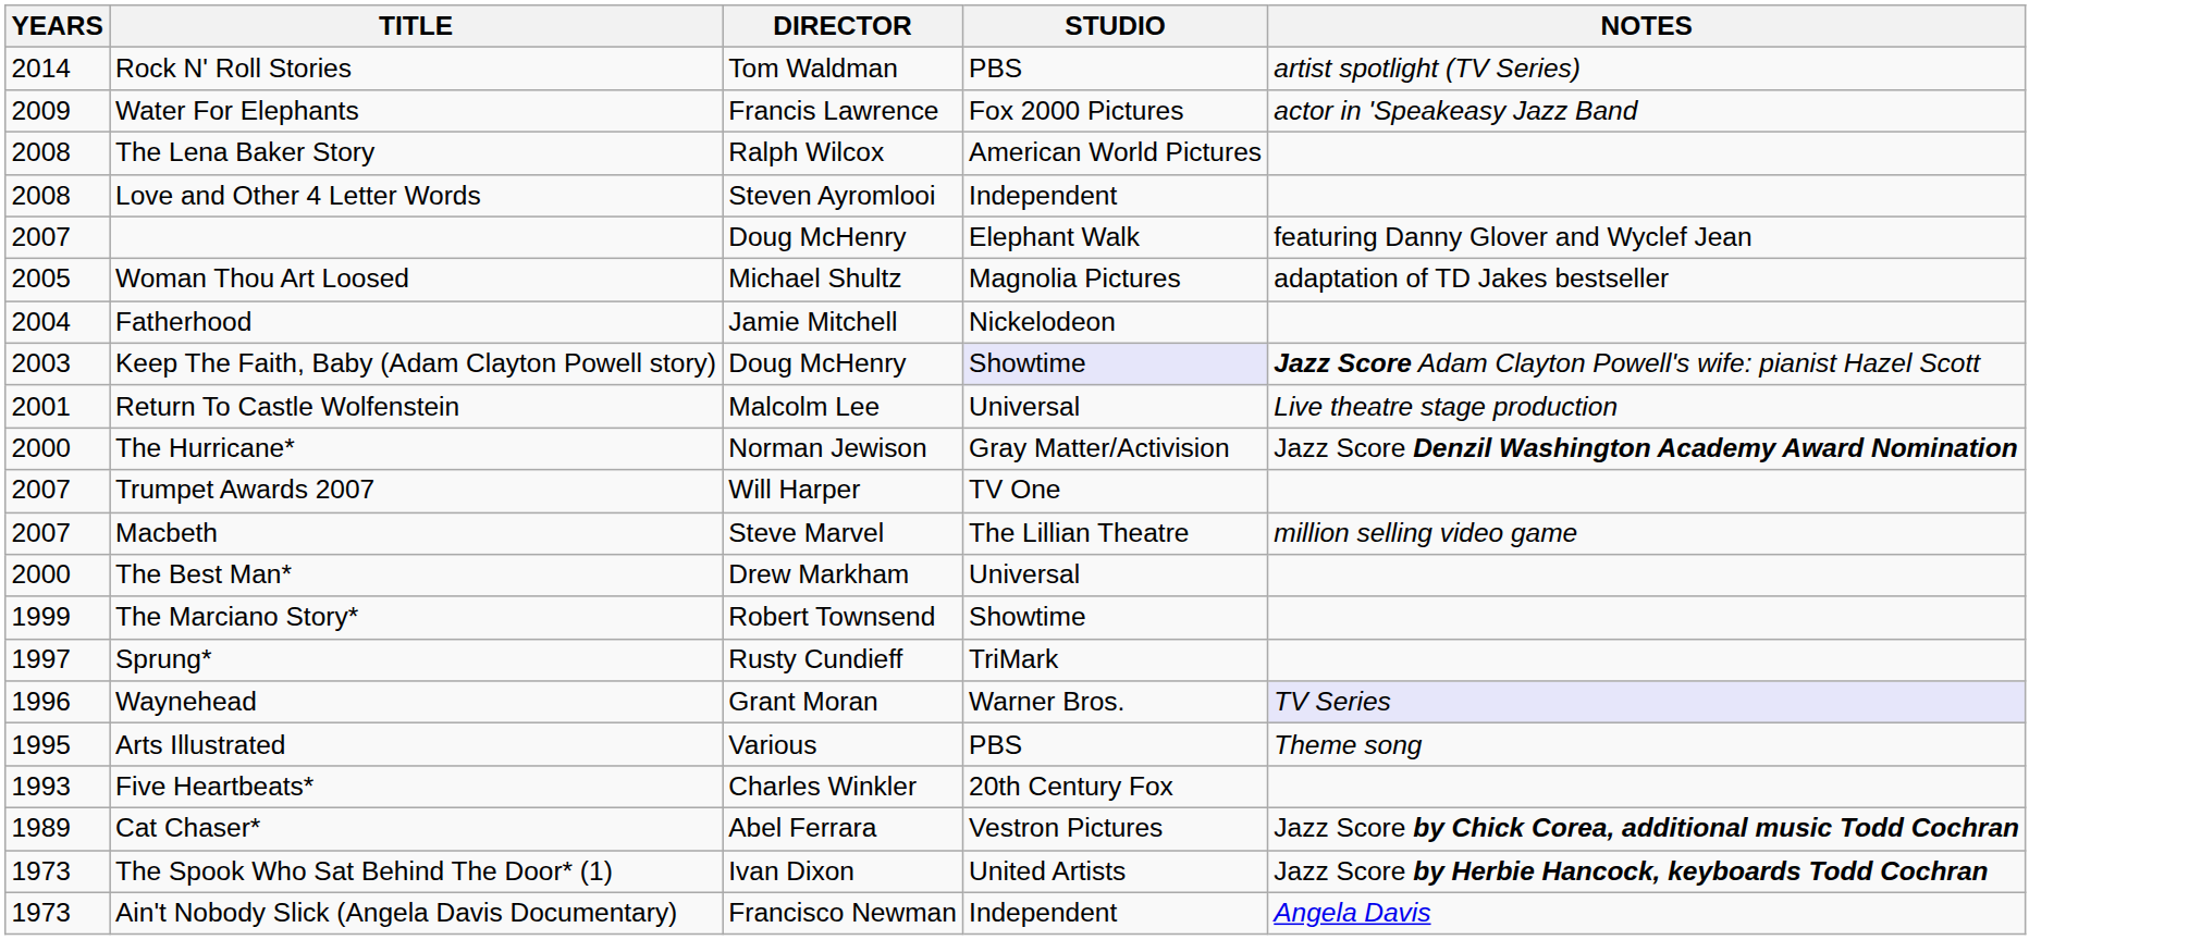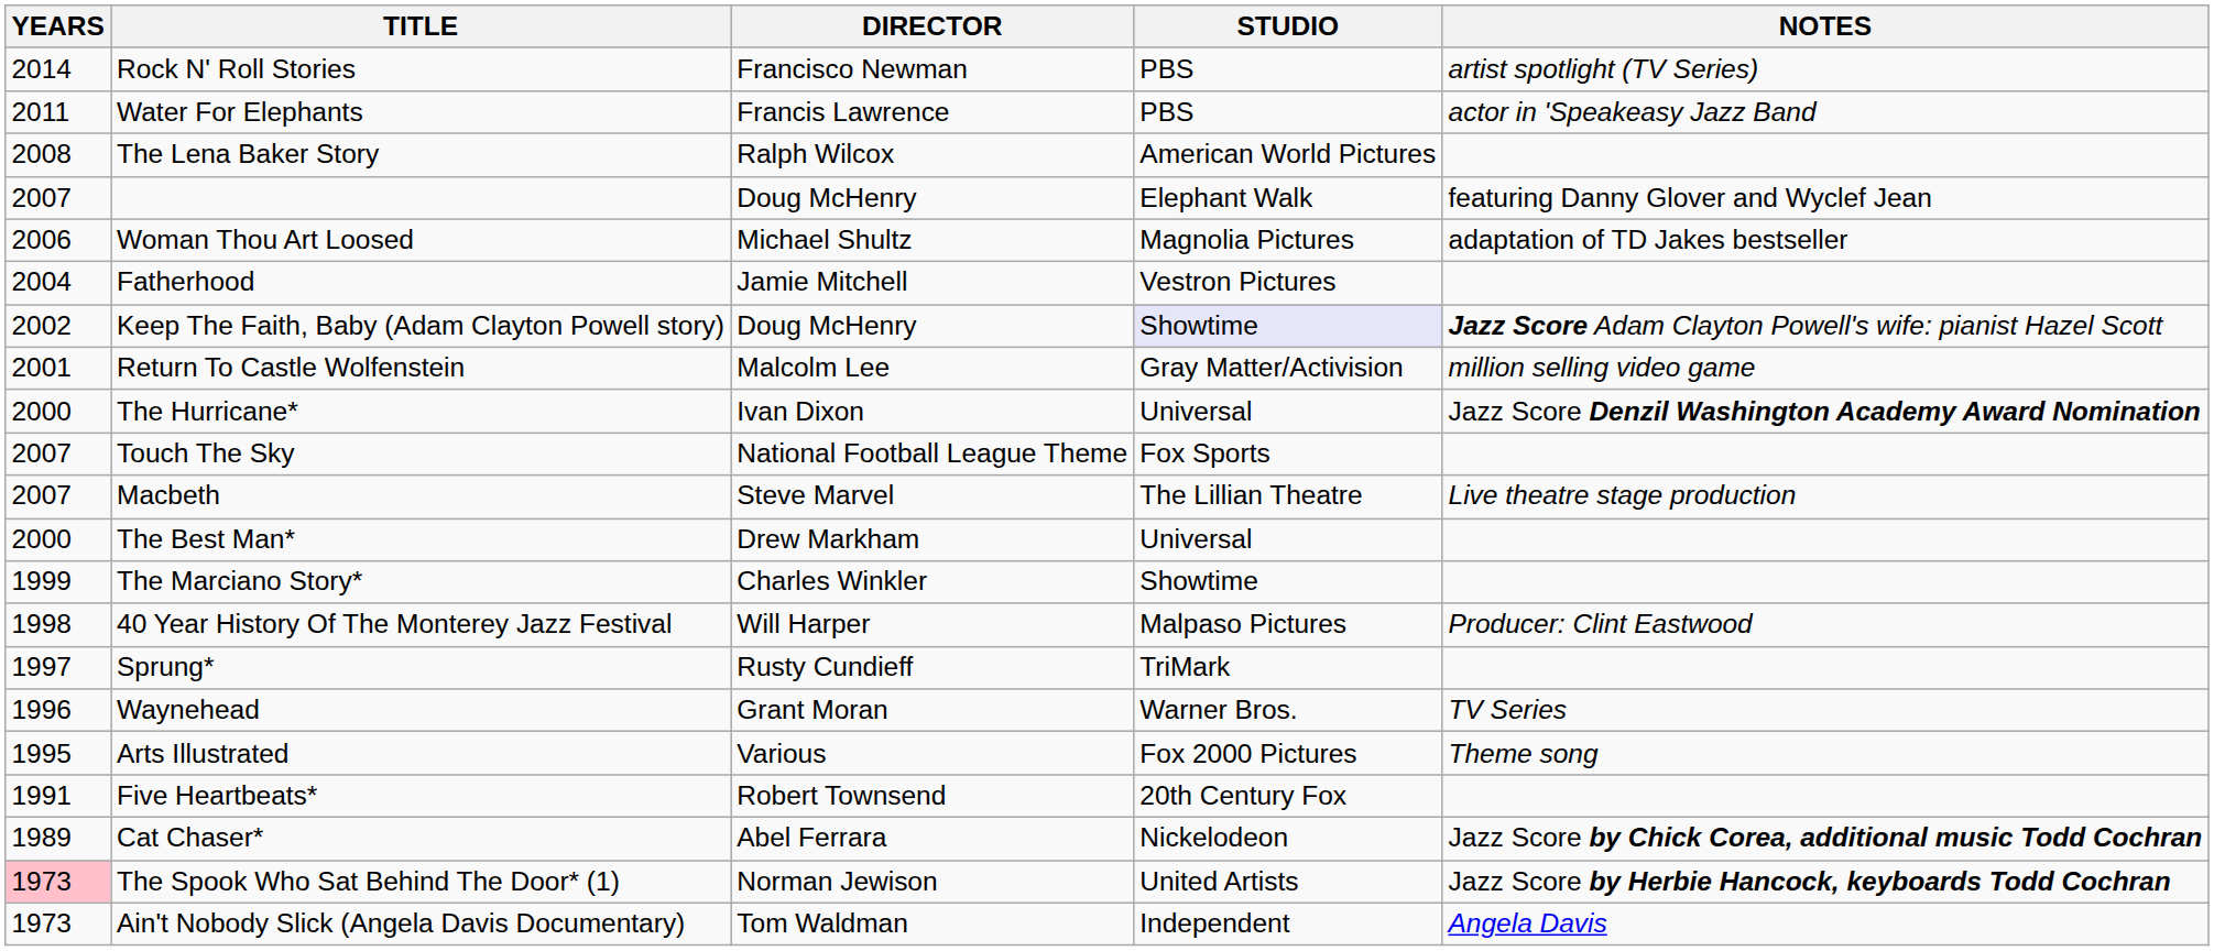Rock N' Roll Stories | DIRECTOR: Tom Waldman -> Francisco Newman
Water For Elephants | YEARS: 2009 -> 2011
Water For Elephants | STUDIO: Fox 2000 Pictures -> PBS
- row: 2008 | Love and Other 4 Letter Words | Steven Ayromlooi | Independent
Woman Thou Art Loosed | YEARS: 2005 -> 2006
Fatherhood | STUDIO: Nickelodeon -> Vestron Pictures
Keep The Faith, Baby (Adam Clayton Powell story) | YEARS: 2003 -> 2002
Return To Castle Wolfenstein | STUDIO: Universal -> Gray Matter/Activision
Return To Castle Wolfenstein | NOTES: Live theatre stage production -> million selling video game
The Hurricane* | DIRECTOR: Norman Jewison -> Ivan Dixon
The Hurricane* | STUDIO: Gray Matter/Activision -> Universal
- row: 2007 | Trumpet Awards 2007 | Will Harper | TV One
+ row: 2007 | Touch The Sky | National Football League Theme | Fox Sports
Macbeth | NOTES: million selling video game -> Live theatre stage production
The Marciano Story* | DIRECTOR: Robert Townsend -> Charles Winkler
+ row: 1998 | 40 Year History Of The Monterey Jazz Festival | Will Harper | Malpaso Pictures | Producer: Clint Eastwood
Waynehead | NOTES: lavender background -> no background
Arts Illustrated | STUDIO: PBS -> Fox 2000 Pictures
Five Heartbeats* | YEARS: 1993 -> 1991
Five Heartbeats* | DIRECTOR: Charles Winkler -> Robert Townsend
Cat Chaser* | STUDIO: Vestron Pictures -> Nickelodeon
The Spook Who Sat Behind The Door* (1) | YEARS: no background -> pink background
The Spook Who Sat Behind The Door* (1) | DIRECTOR: Ivan Dixon -> Norman Jewison
Ain't Nobody Slick (Angela Davis Documentary) | DIRECTOR: Francisco Newman -> Tom Waldman
